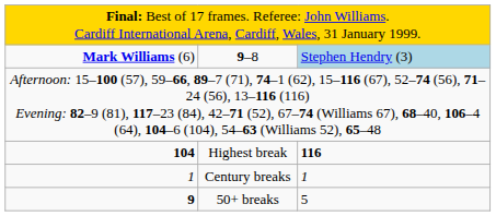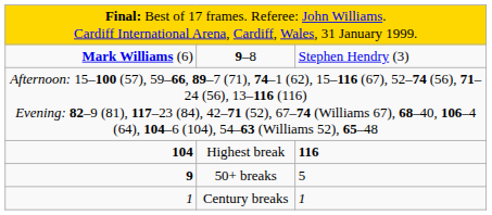9–8 | column 3: lightblue background -> no background
rows swapped: Century breaks <-> 50+ breaks
